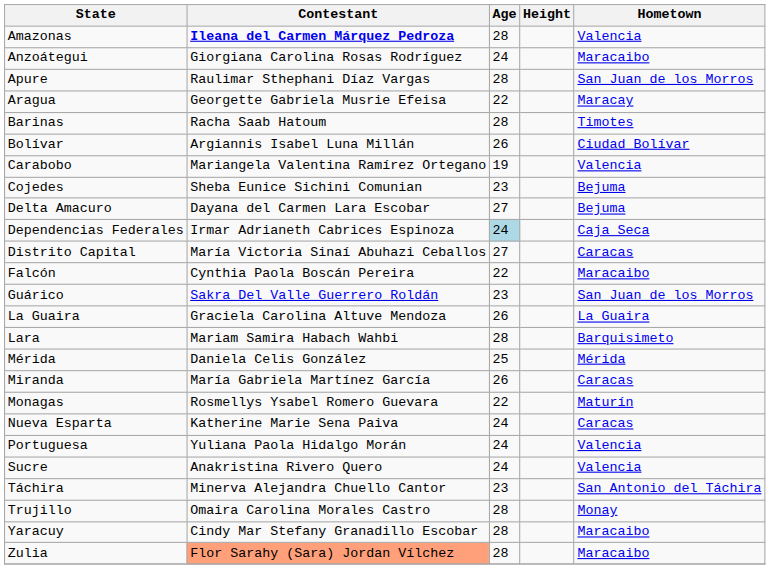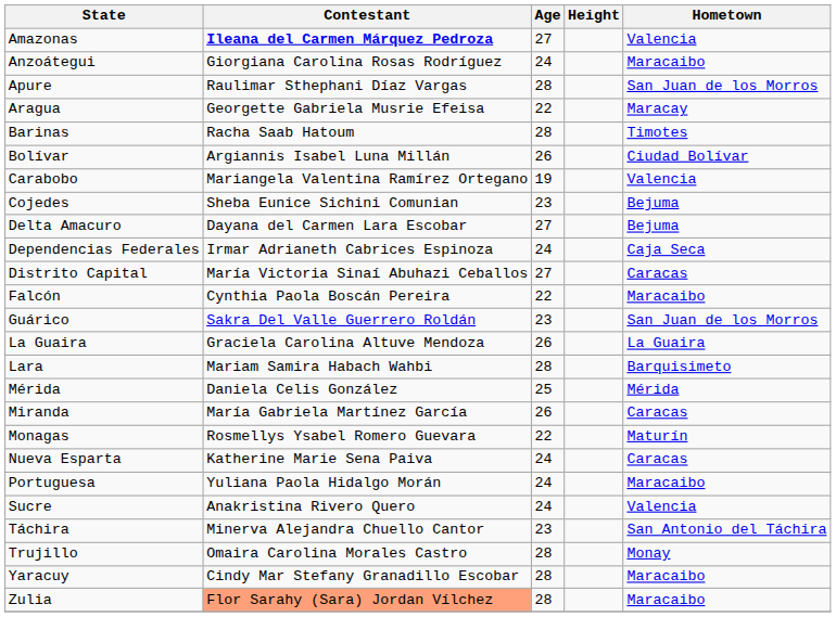Amazonas | Age: 28 -> 27
Dependencias Federales | Age: lightblue background -> no background
Portuguesa | Hometown: Valencia -> Maracaibo
